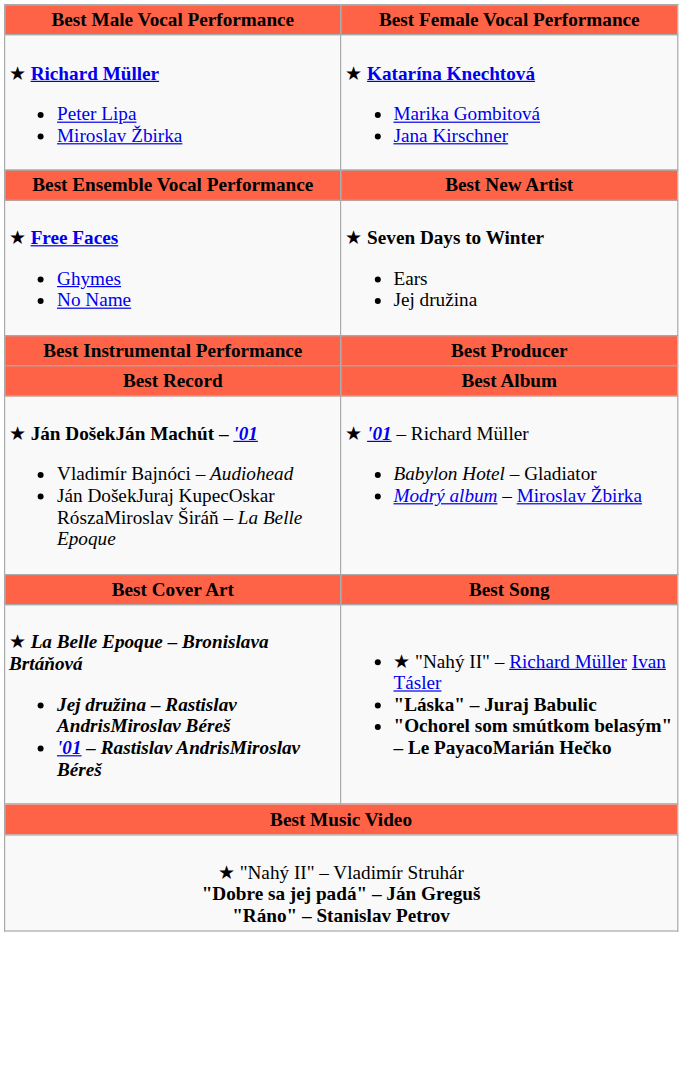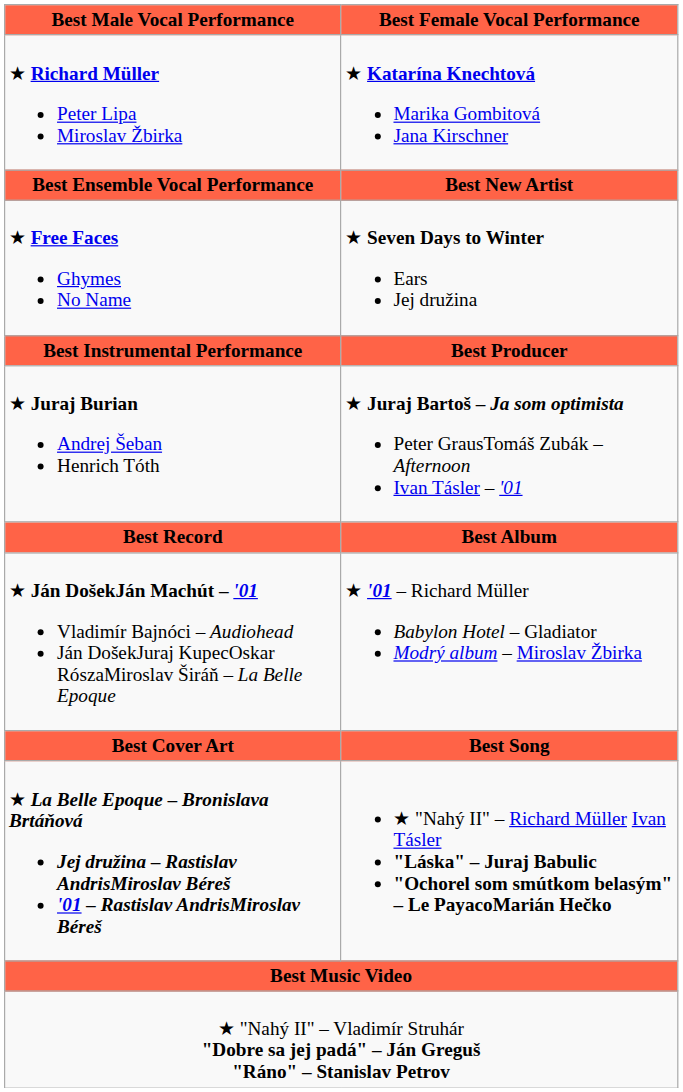+ row: ★ Juraj Burian Andrej Šeban Henrich Tóth | ★ Juraj Bartoš – Ja som optimista Peter GrausTomáš Zubák – Afternoon Ivan Tásler – '01
